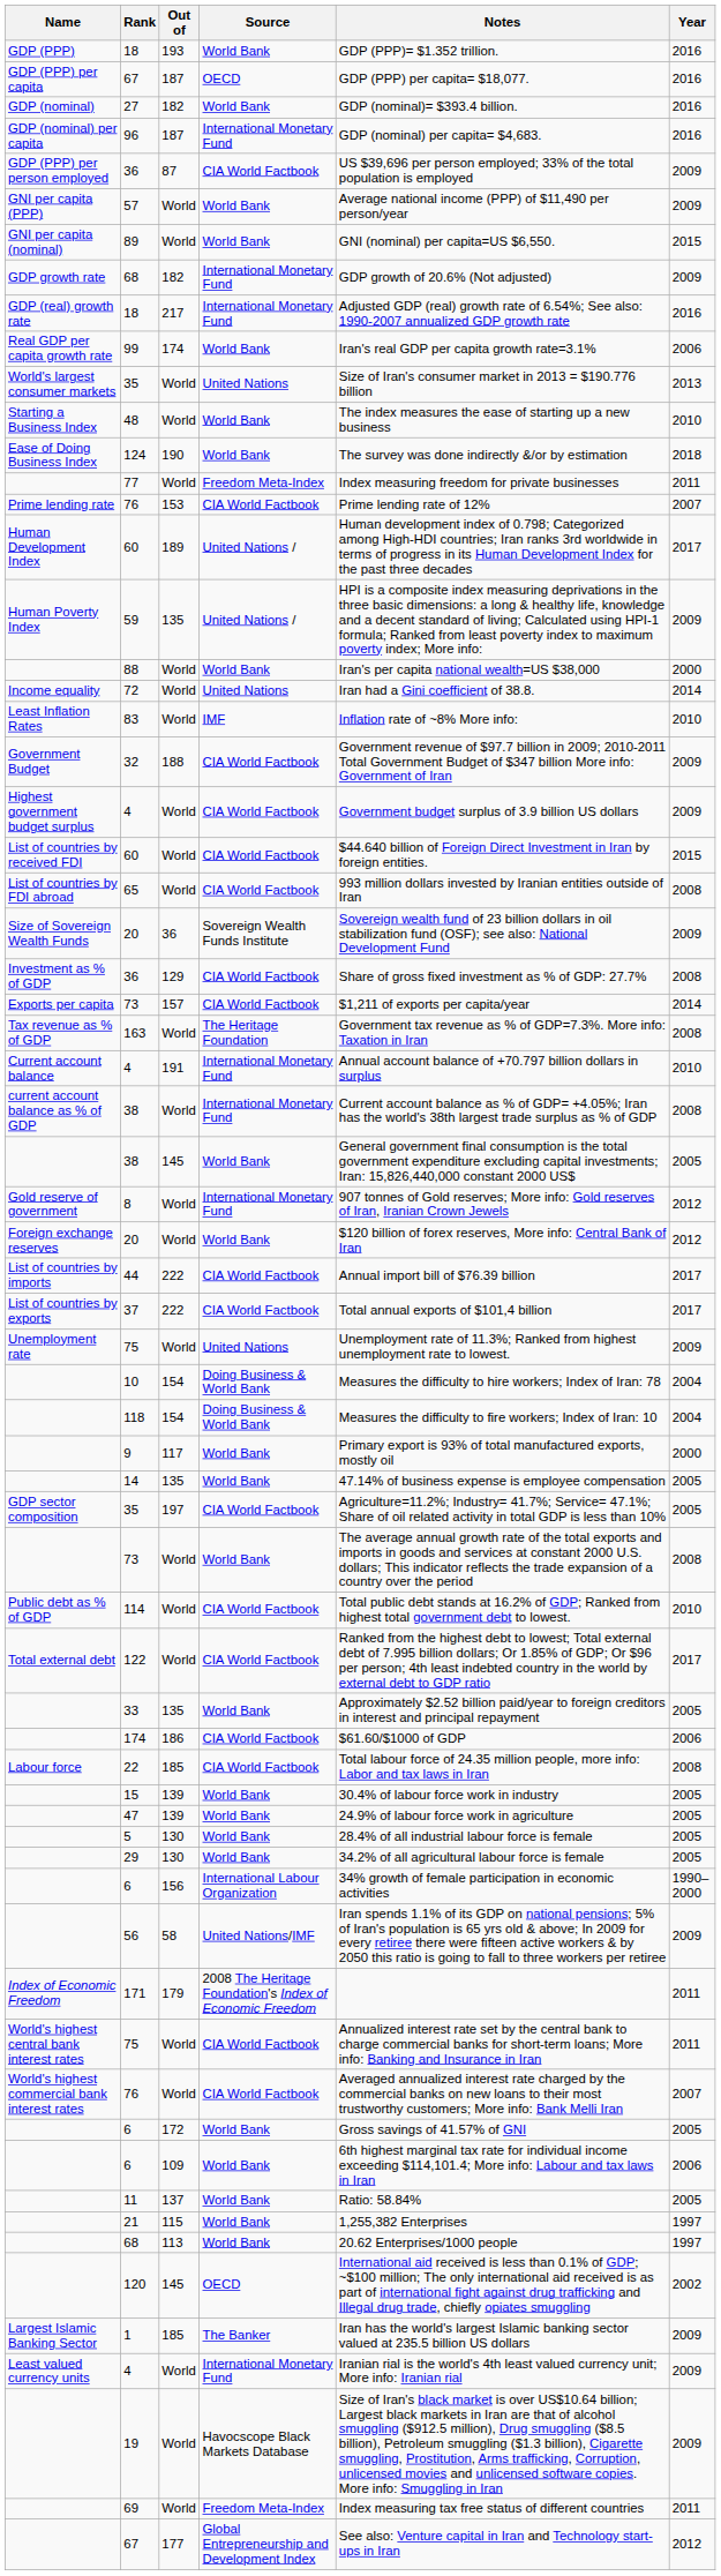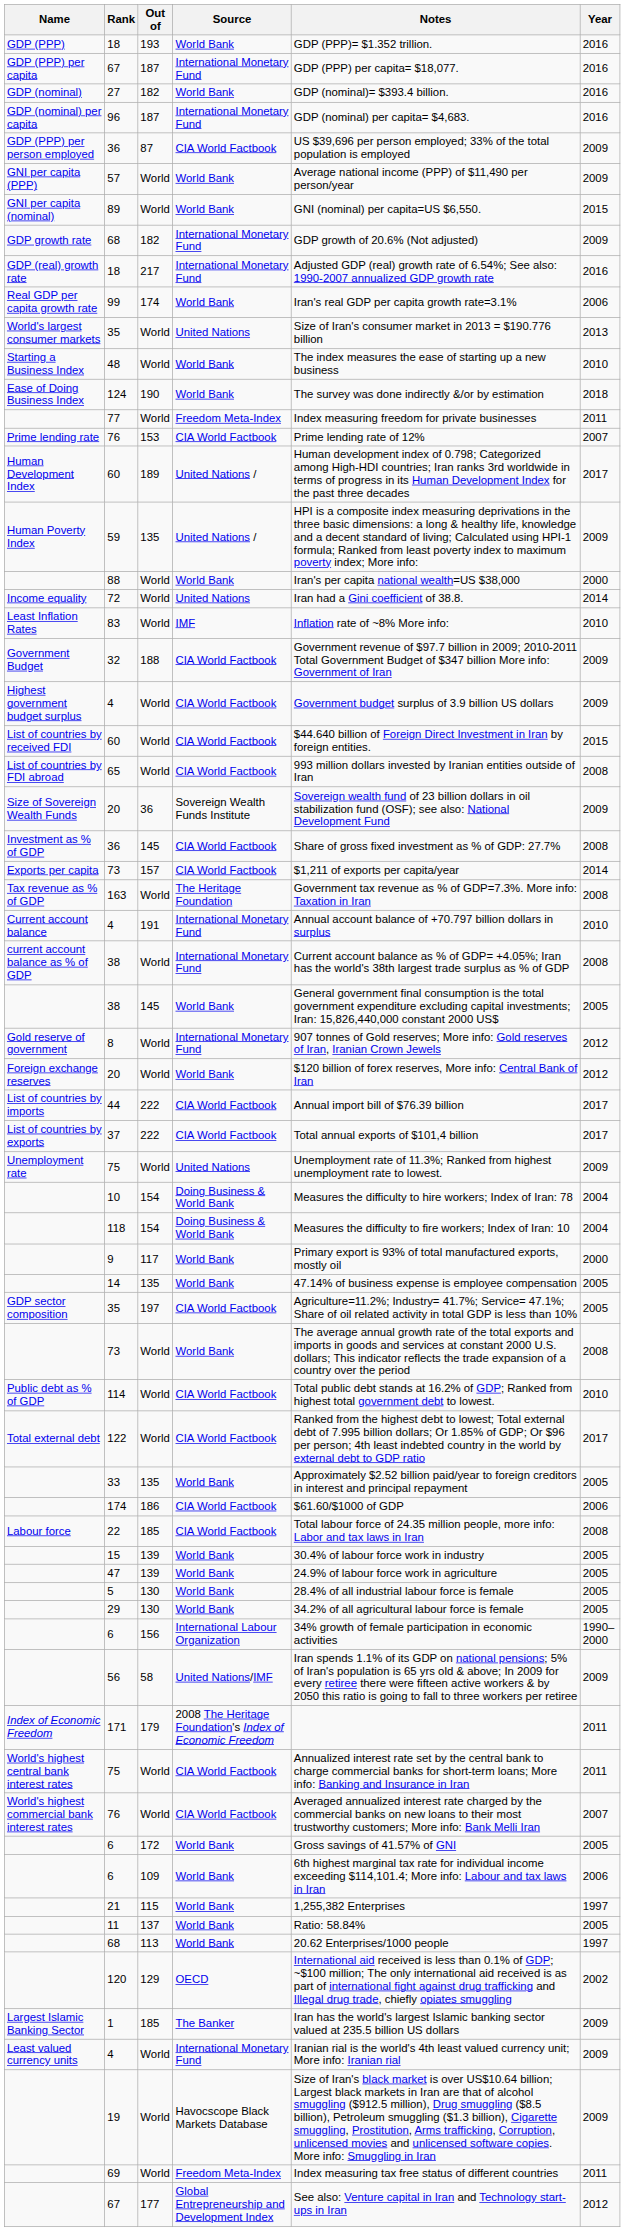GDP (PPP) per capita / 67 | Source: OECD -> International Monetary Fund
Investment as % of GDP / 36 | Out of: 129 -> 145
rows swapped: 11 <-> 21
120 | Out of: 145 -> 129
